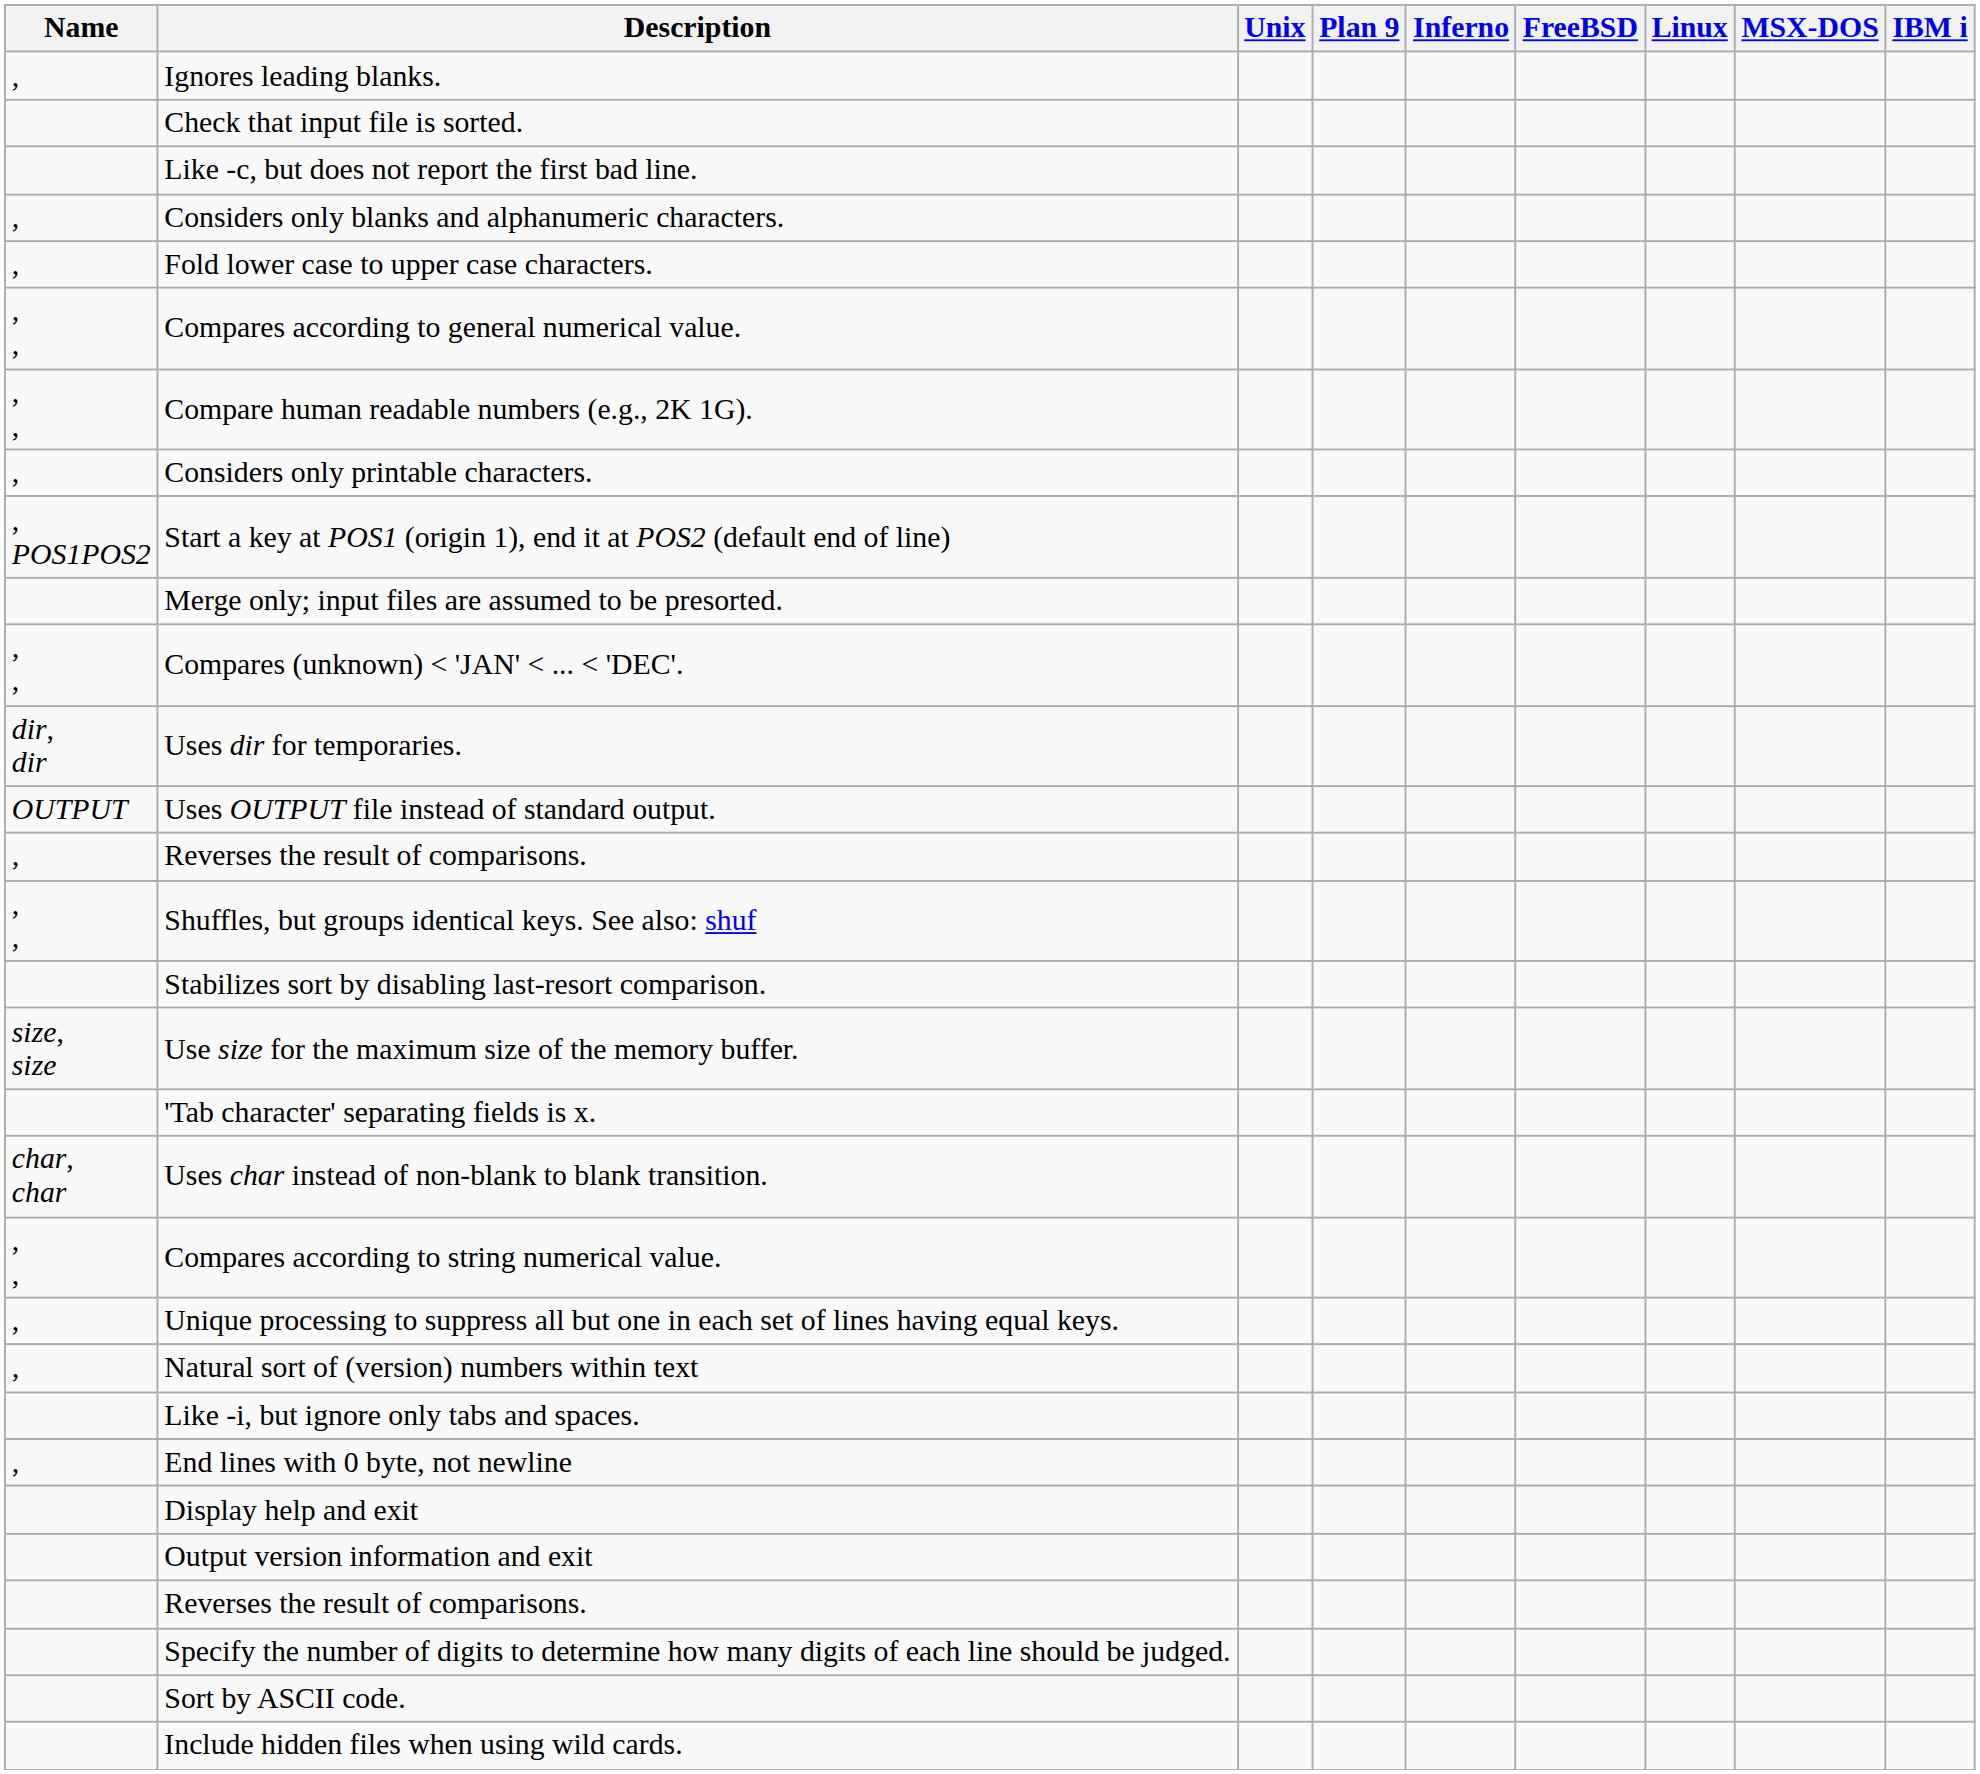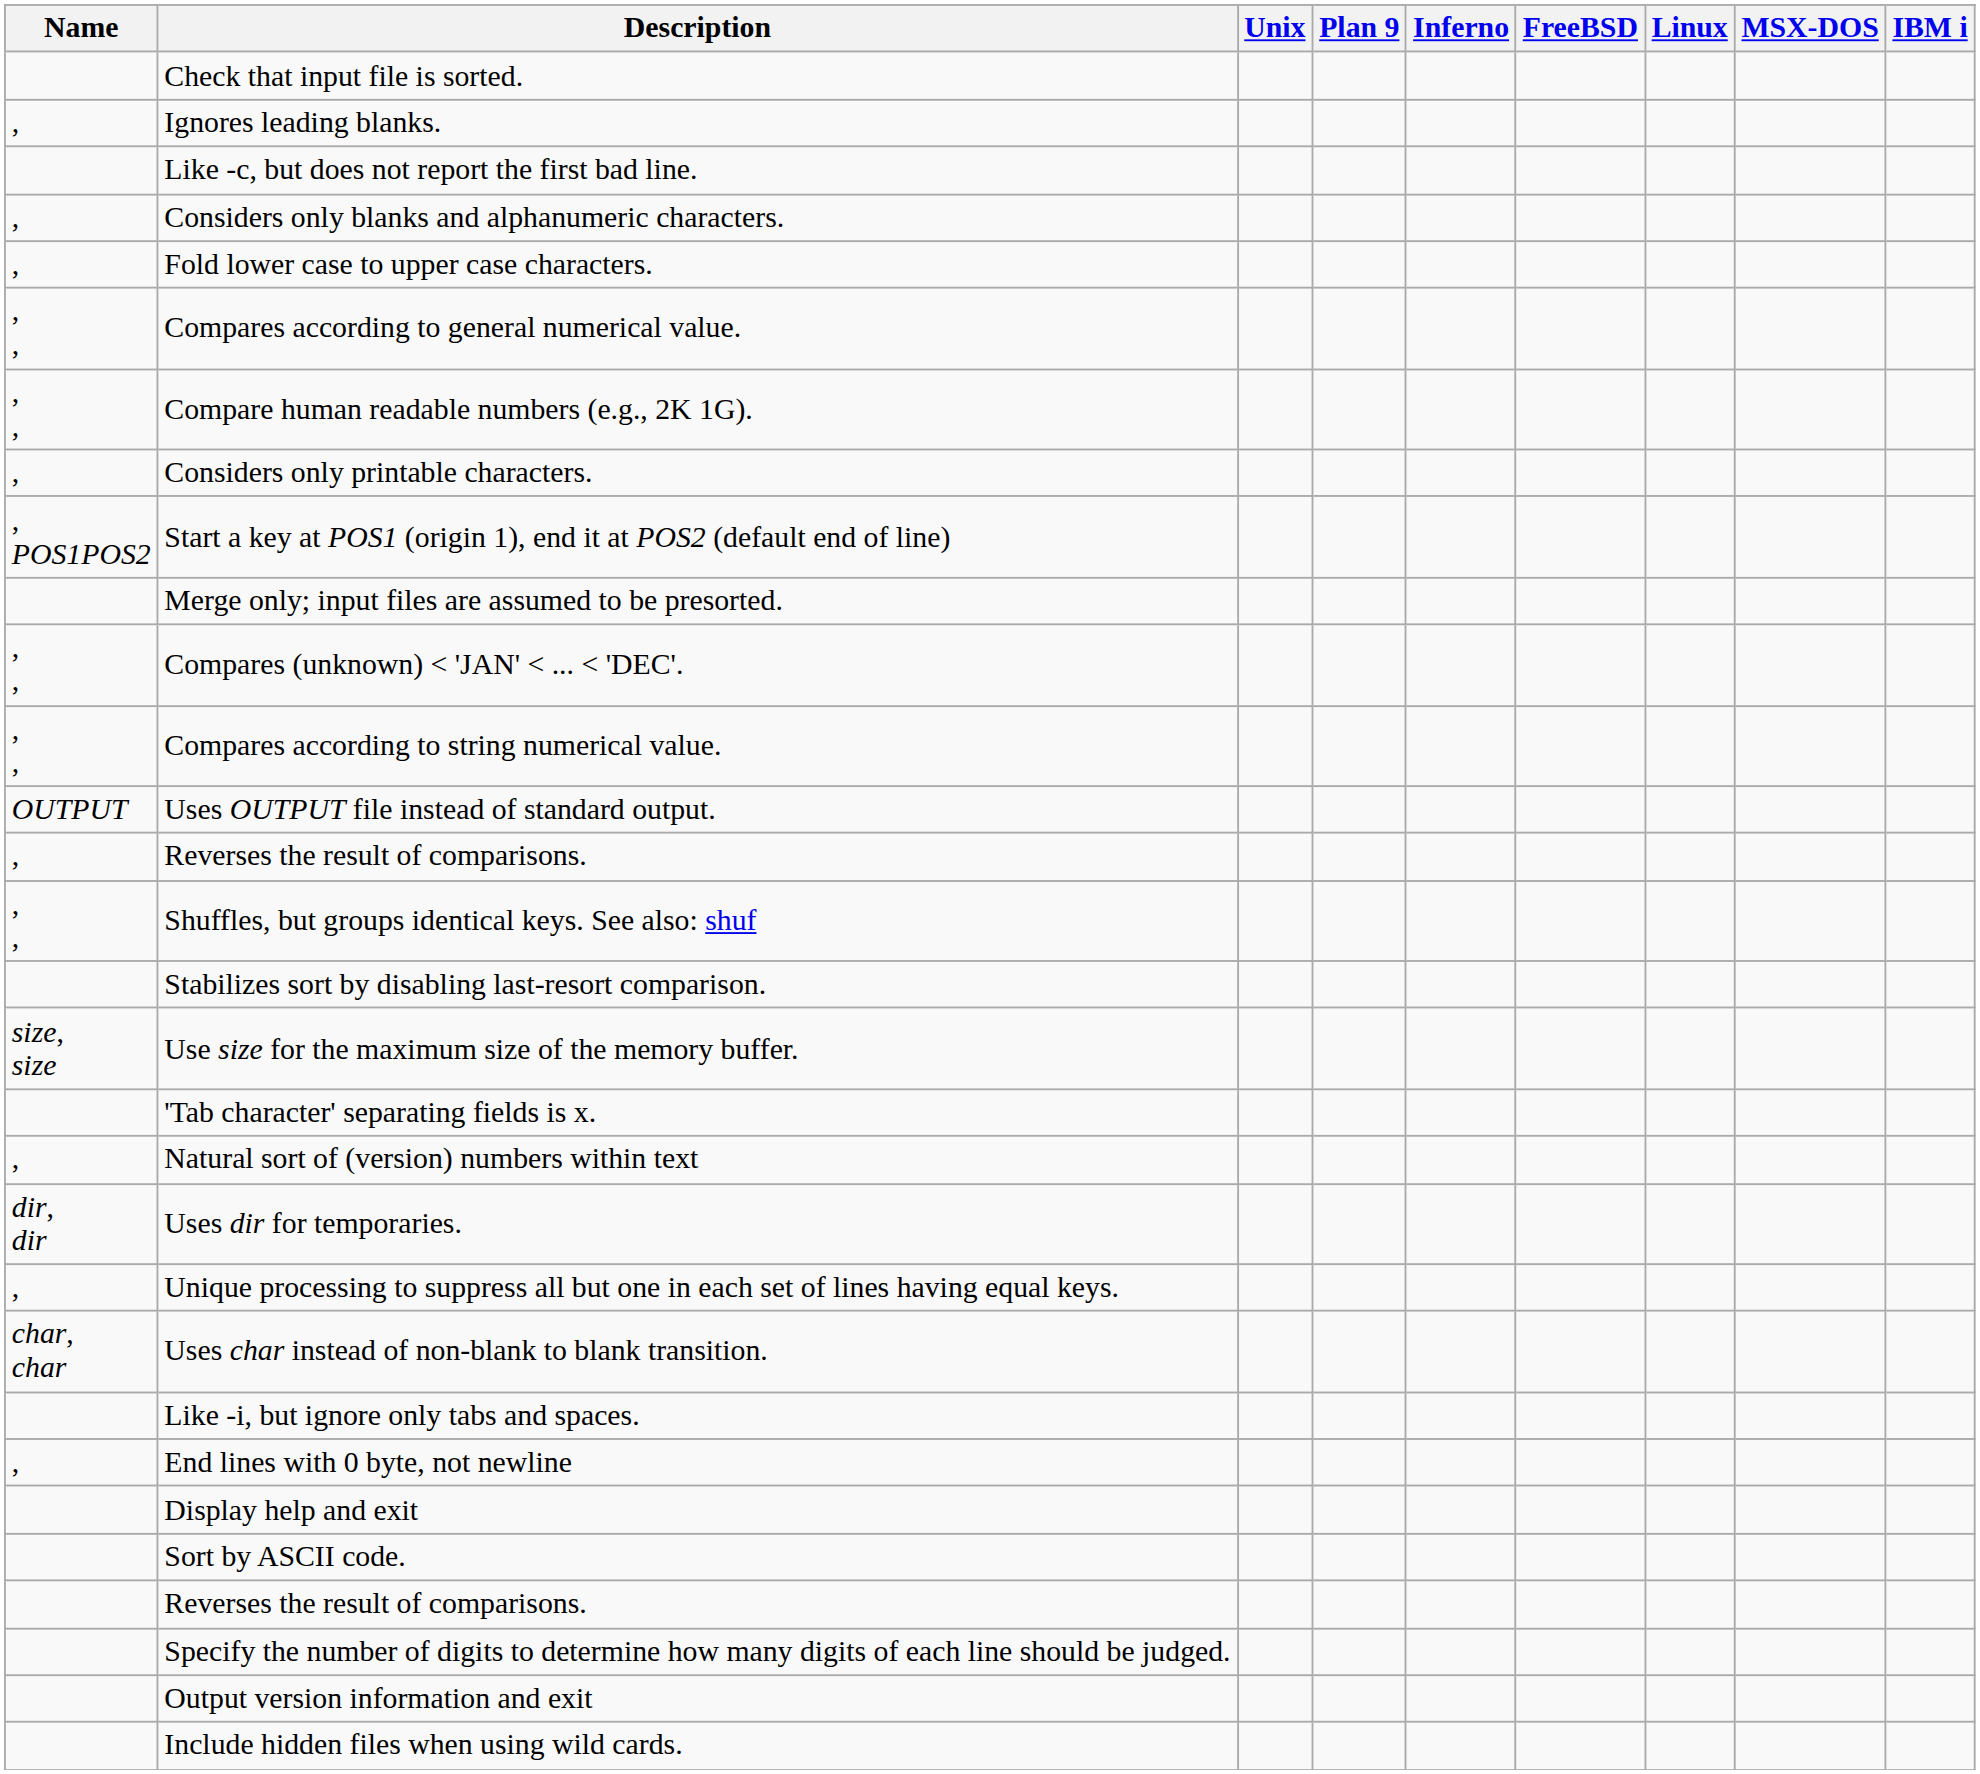rows swapped: Ignores leading blanks. <-> Check that input file is sorted.
rows swapped: Compares according to string numerical value. <-> Uses dir for temporaries.
rows swapped: Uses char instead of non-blank to blank transition. <-> Natural sort of (version) numbers within text
rows swapped: Output version information and exit <-> Sort by ASCII code.
